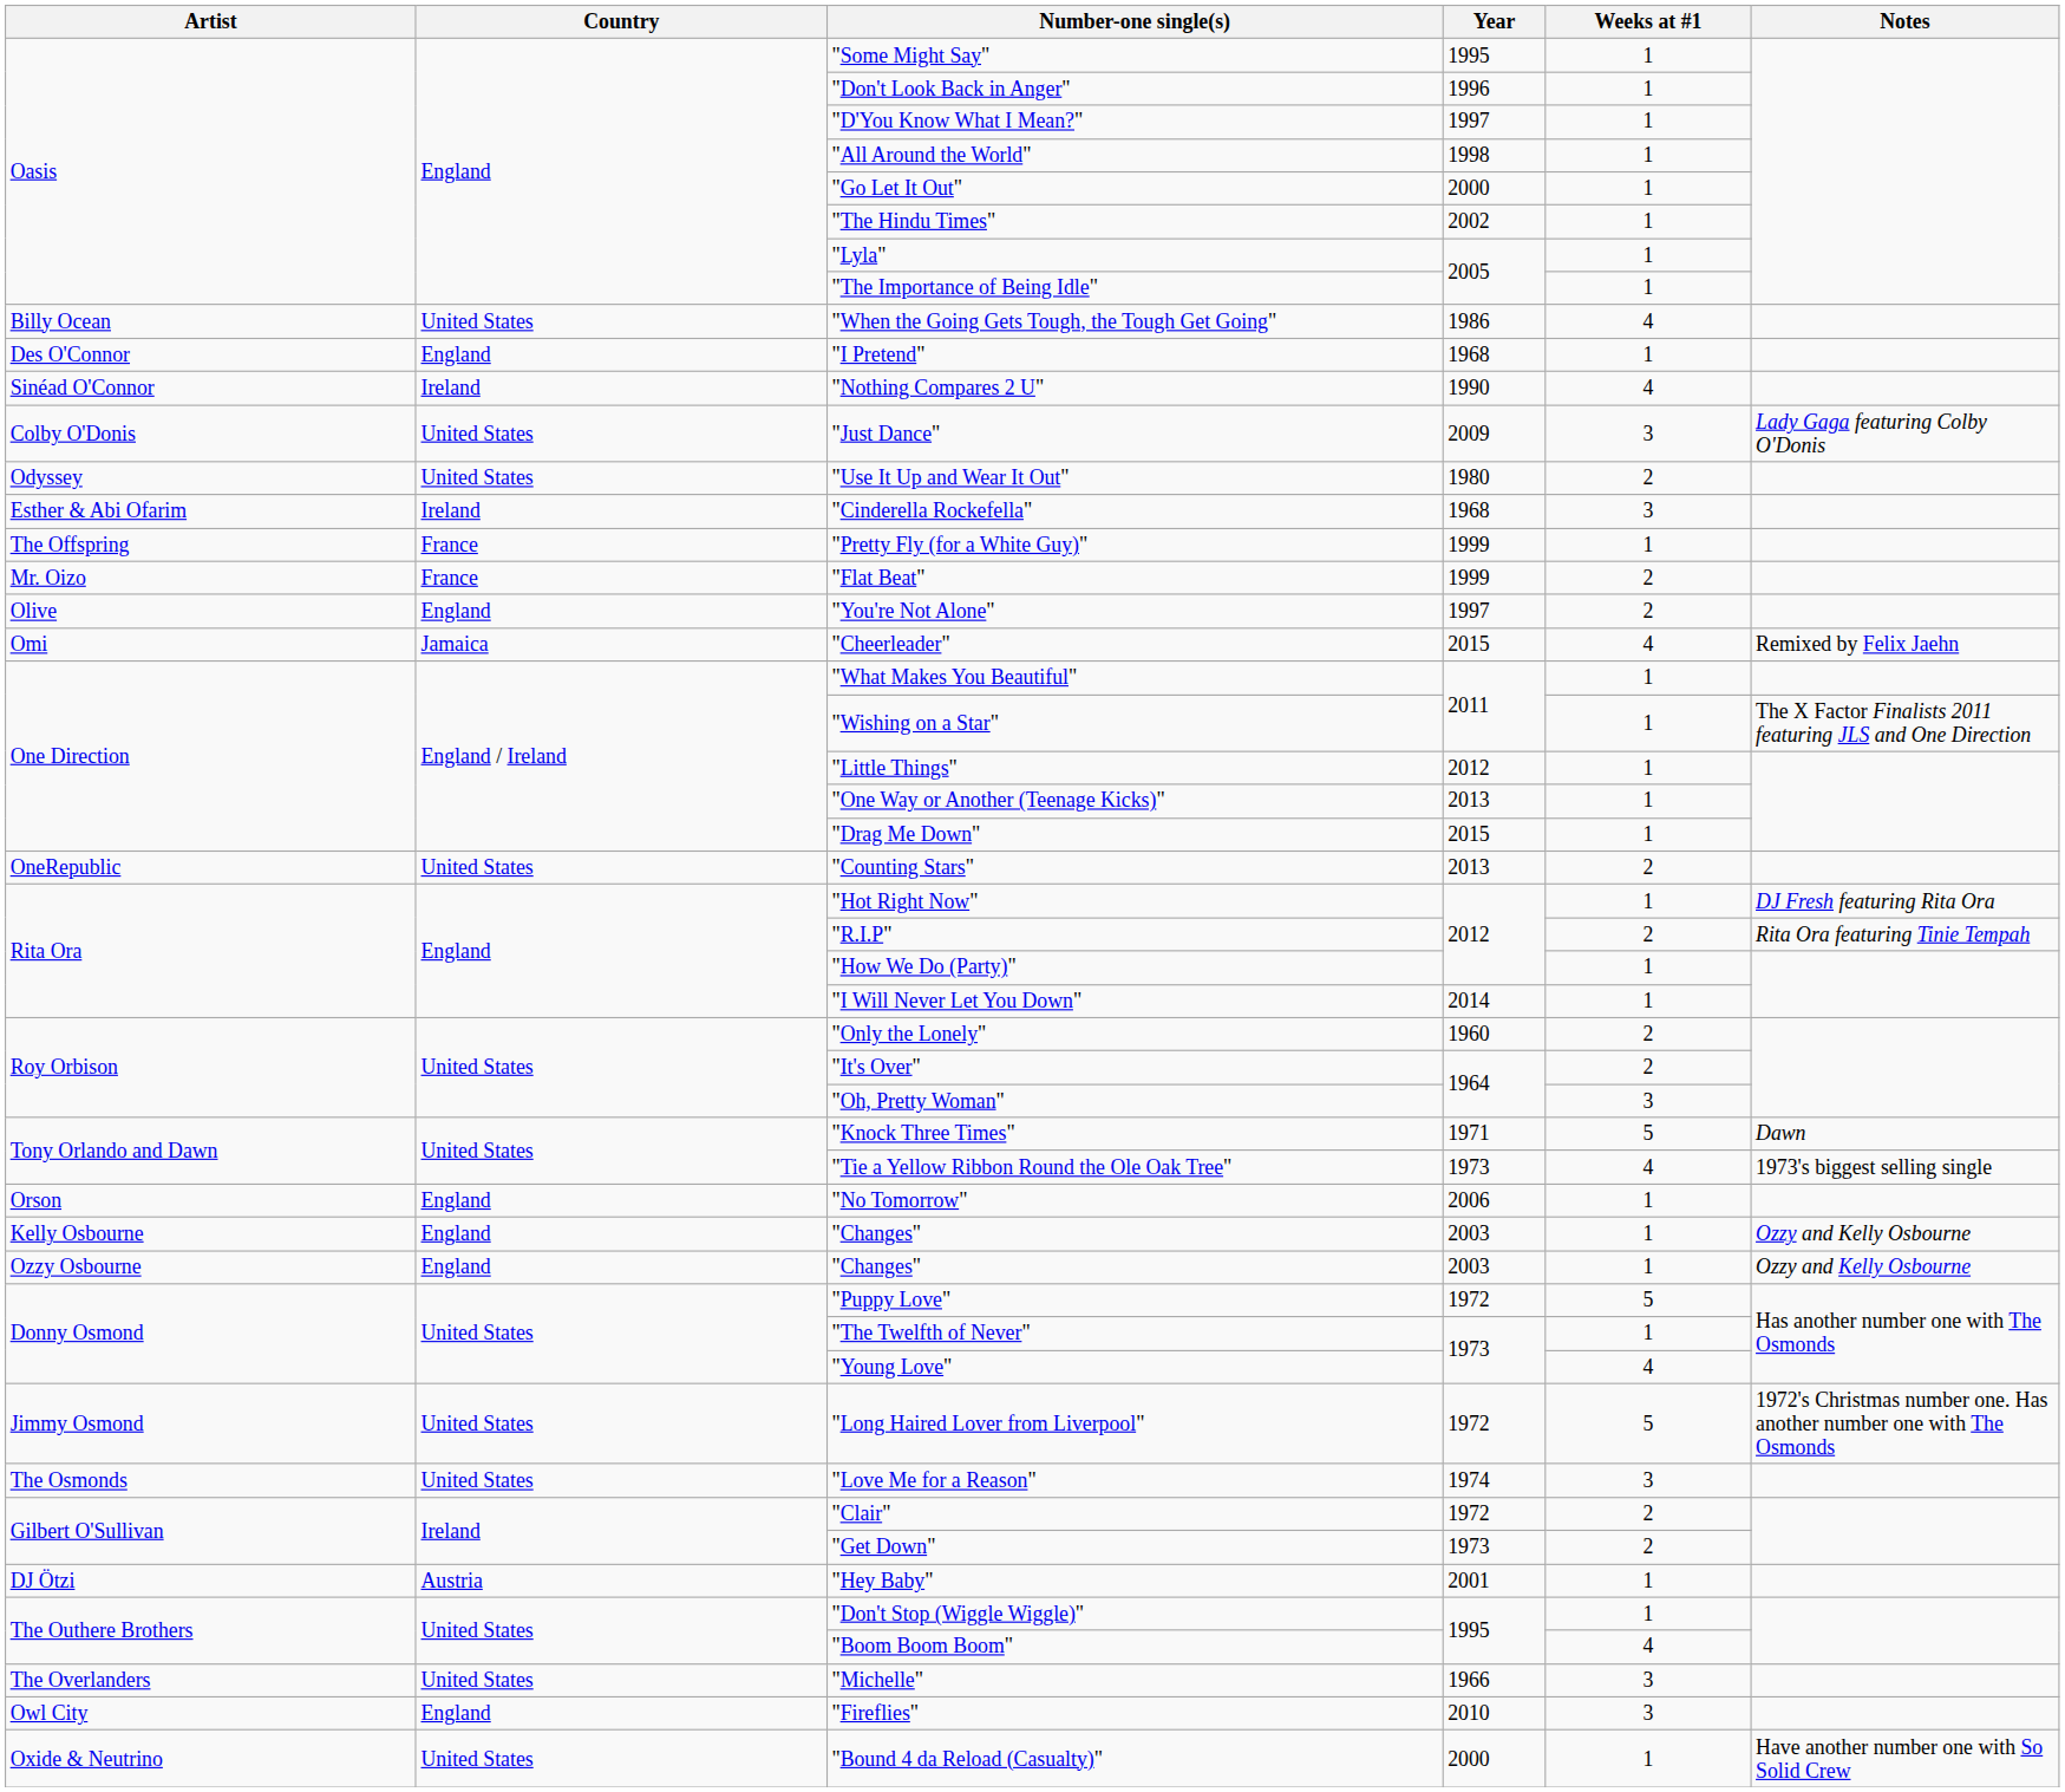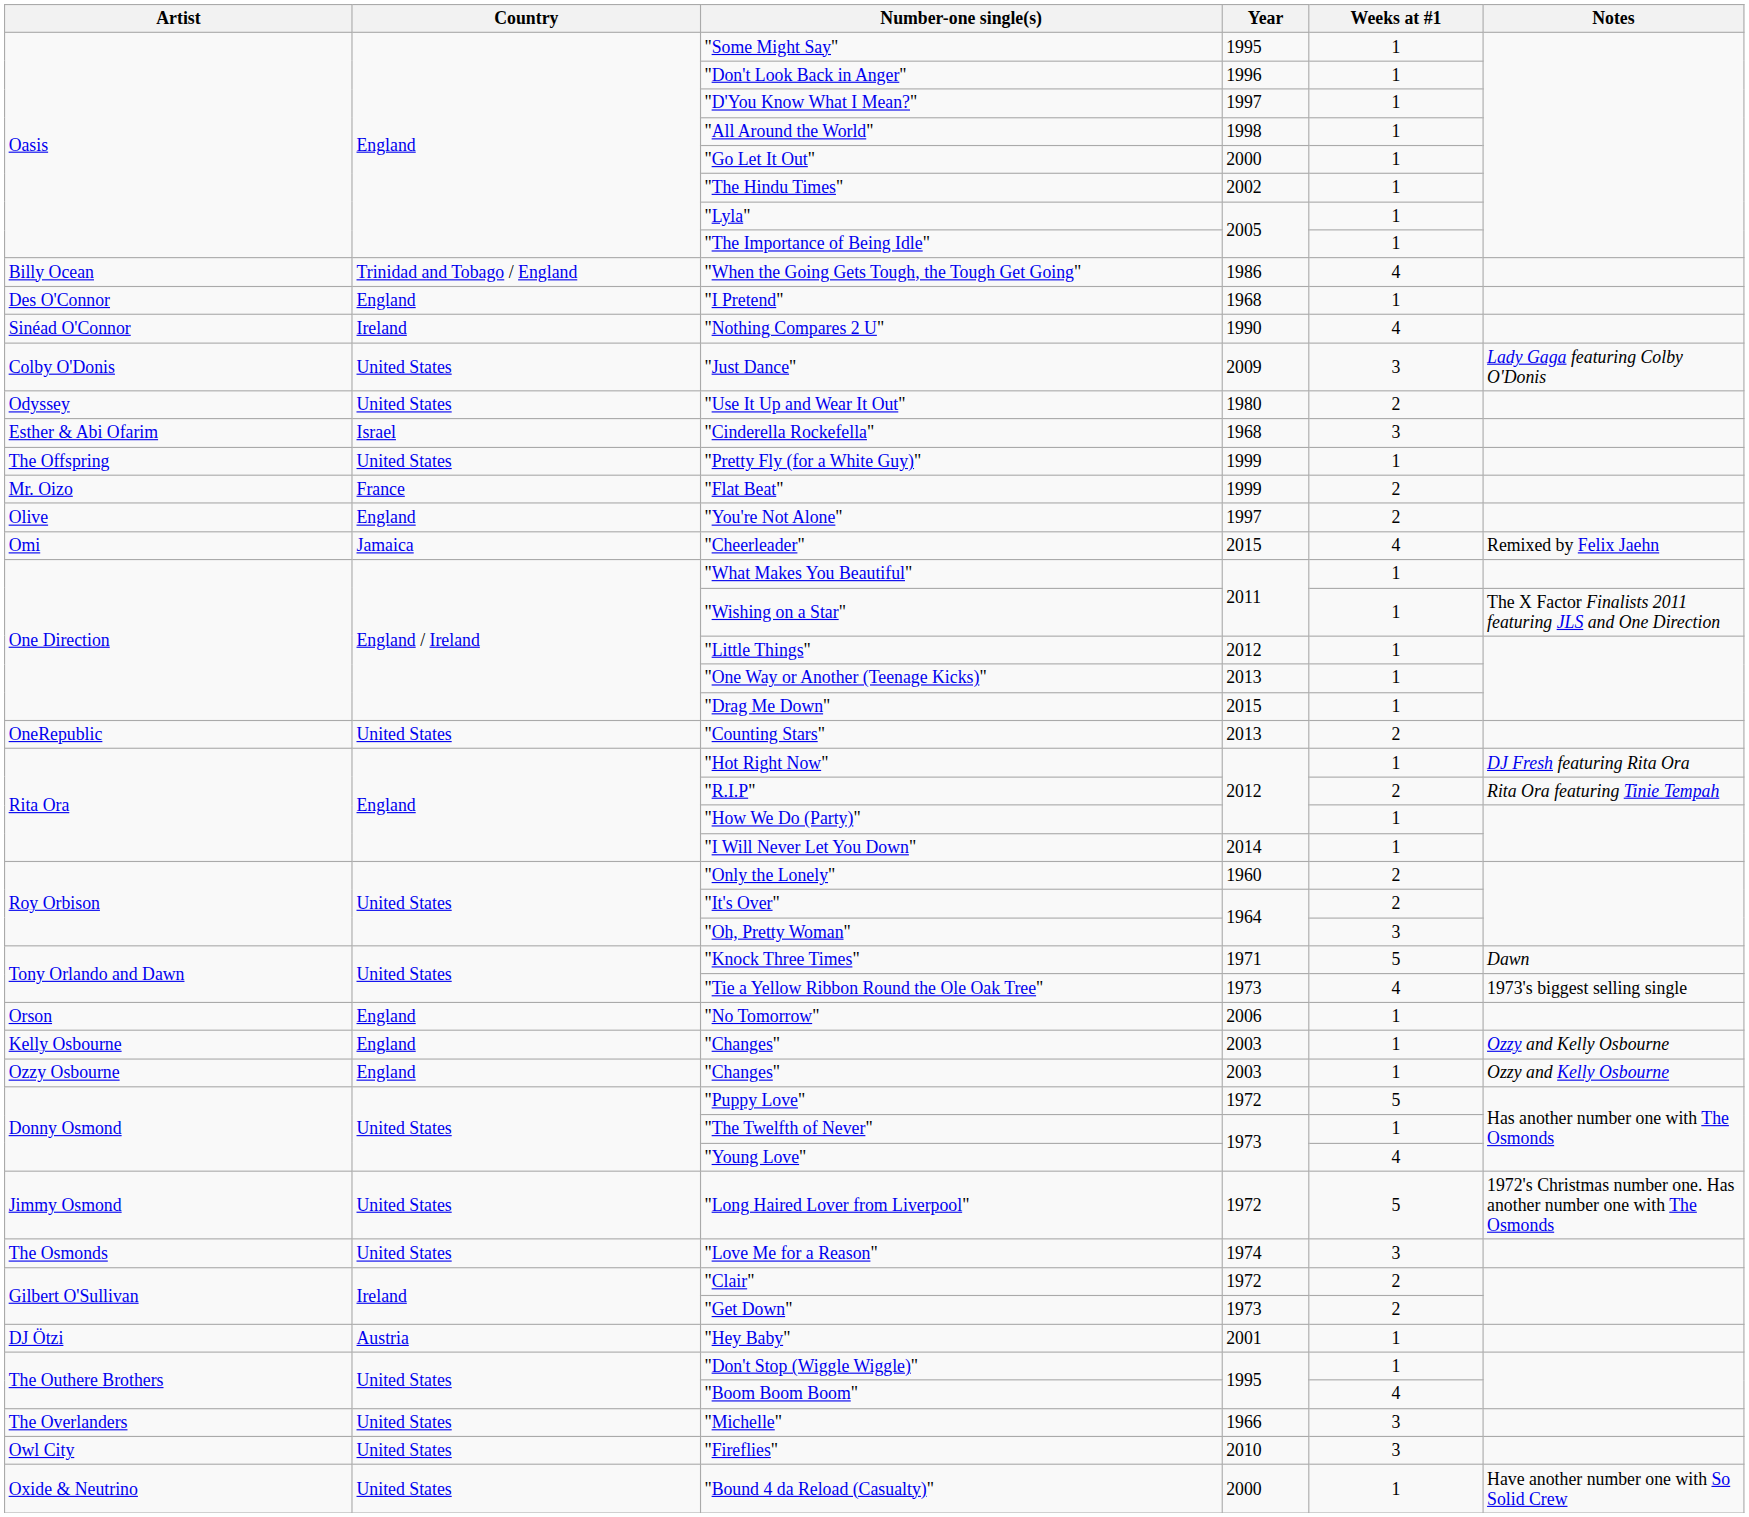"When the Going Gets Tough, the Tough Get Going" | Country: United States -> Trinidad and Tobago / England
"Cinderella Rockefella" | Country: Ireland -> Israel
"Pretty Fly (for a White Guy)" | Country: France -> United States
"Fireflies" | Country: England -> United States
